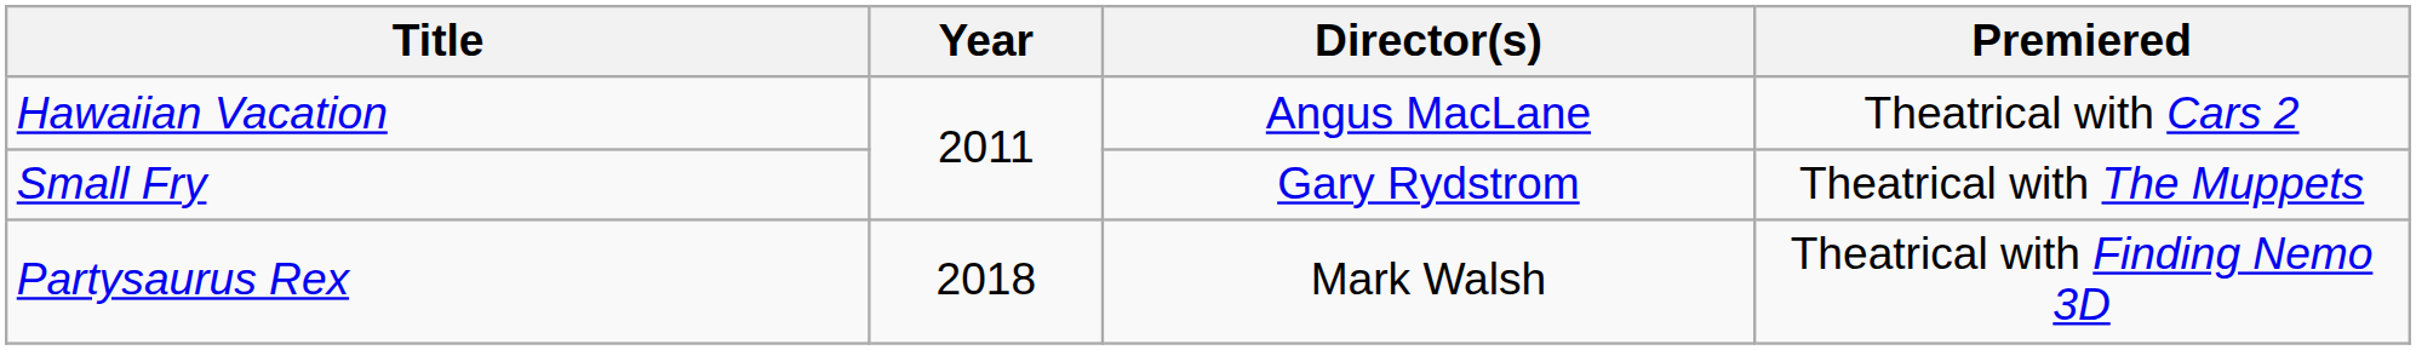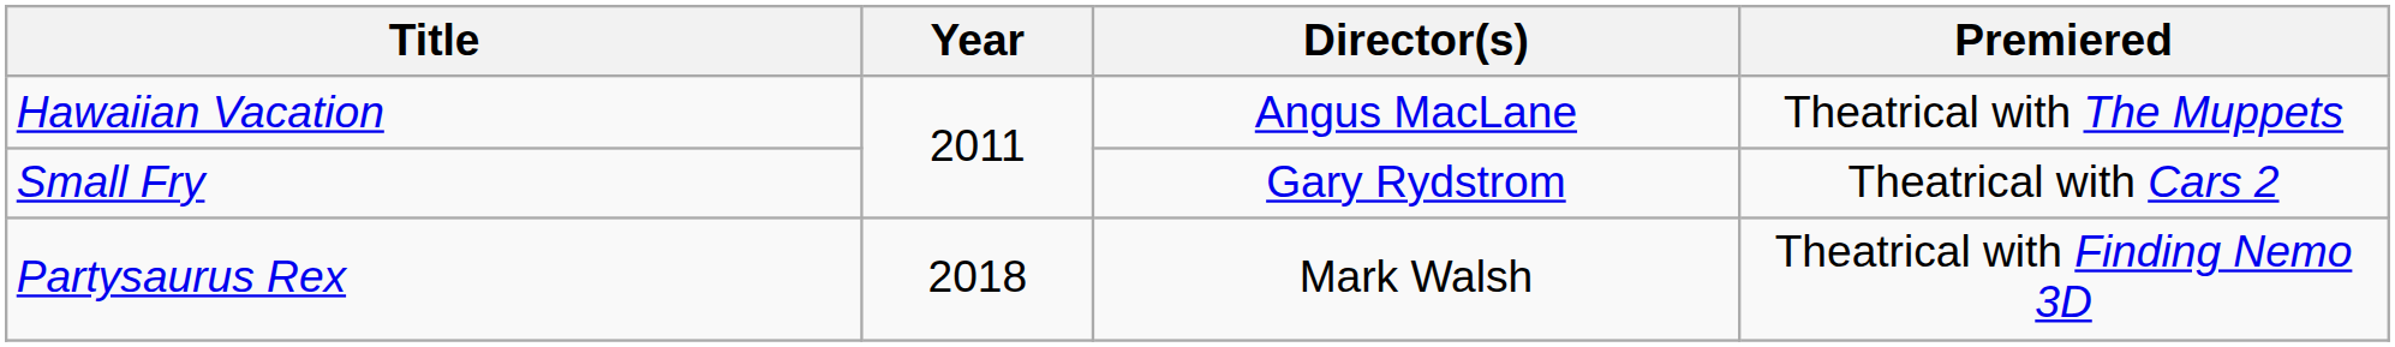Hawaiian Vacation | Premiered: Theatrical with Cars 2 -> Theatrical with The Muppets
Small Fry | Premiered: Theatrical with The Muppets -> Theatrical with Cars 2
